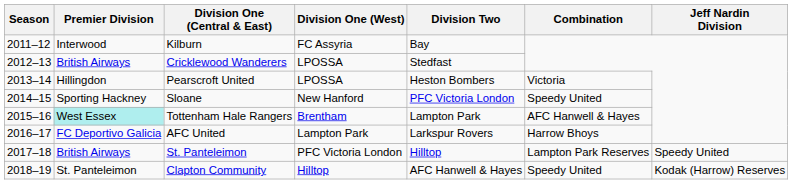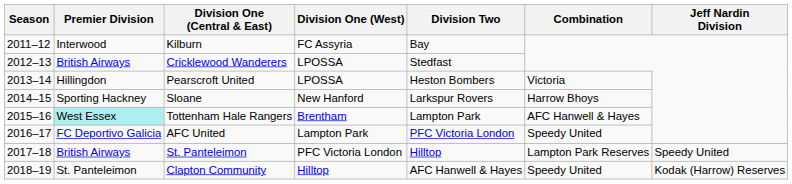Sloane | Division Two: PFC Victoria London -> Larkspur Rovers
Sloane | Combination: Speedy United -> Harrow Bhoys
AFC United | Division Two: Larkspur Rovers -> PFC Victoria London
AFC United | Combination: Harrow Bhoys -> Speedy United
